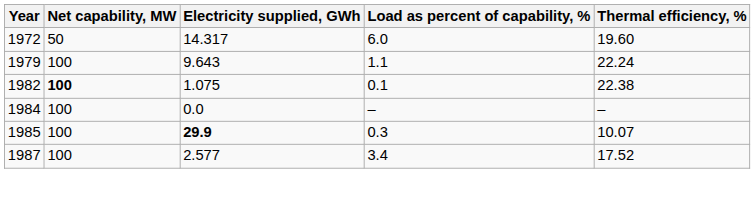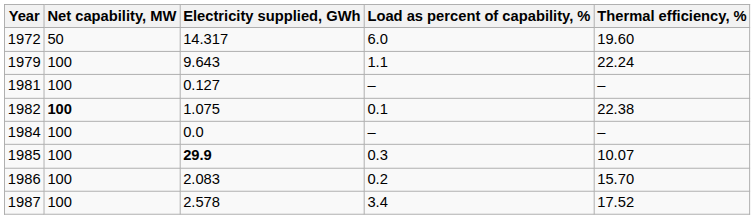+ row: 1981 | 100 | 0.127 | – | –
+ row: 1986 | 100 | 2.083 | 0.2 | 15.70
1987 | Electricity supplied, GWh: 2.577 -> 2.578
